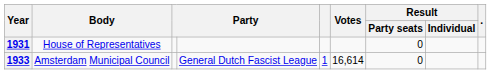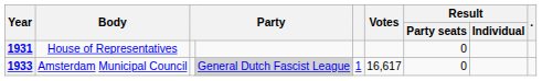1933 | column 4: no background -> lightgrey background
1933 | Votes: 16,614 -> 16,617
